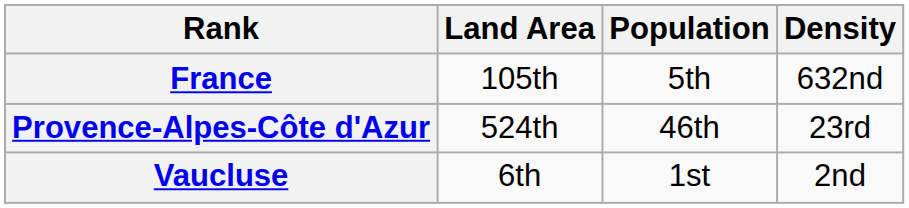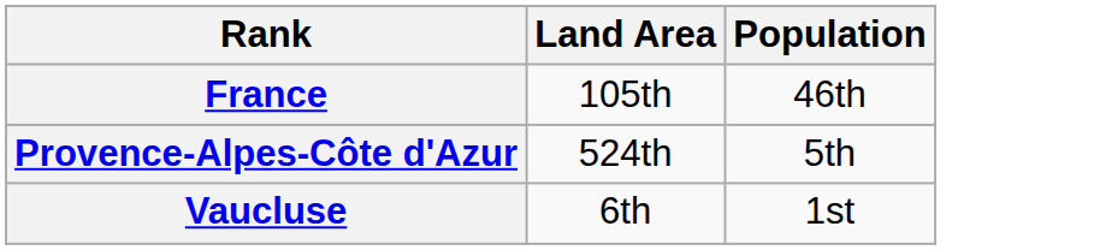- column: Density | 632nd | 23rd | 2nd
France | Population: 5th -> 46th
Provence-Alpes-Côte d'Azur | Population: 46th -> 5th
